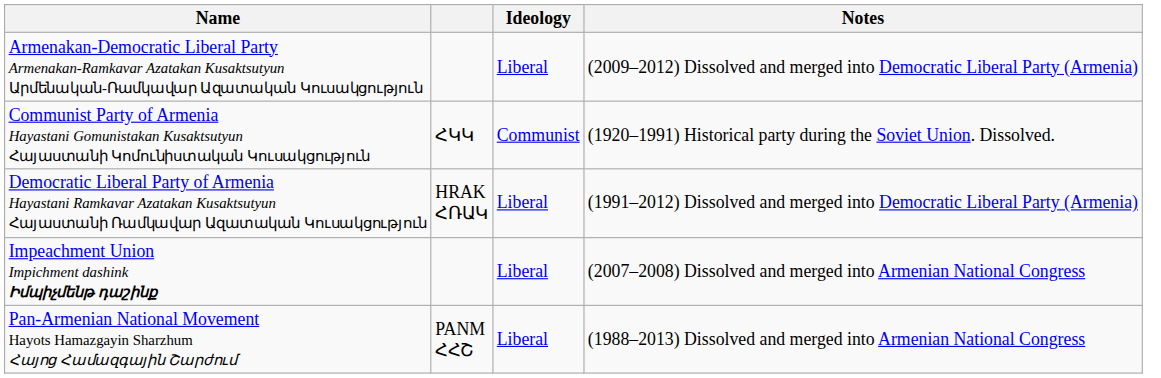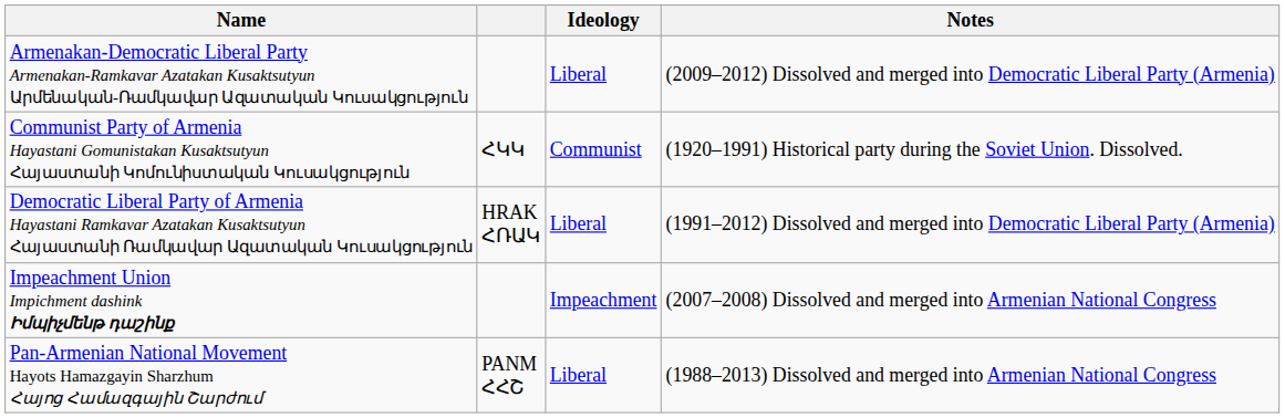Impeachment Union Impichment dashink Իմպիչմենթ դաշինք | Ideology: Liberal -> Impeachment
